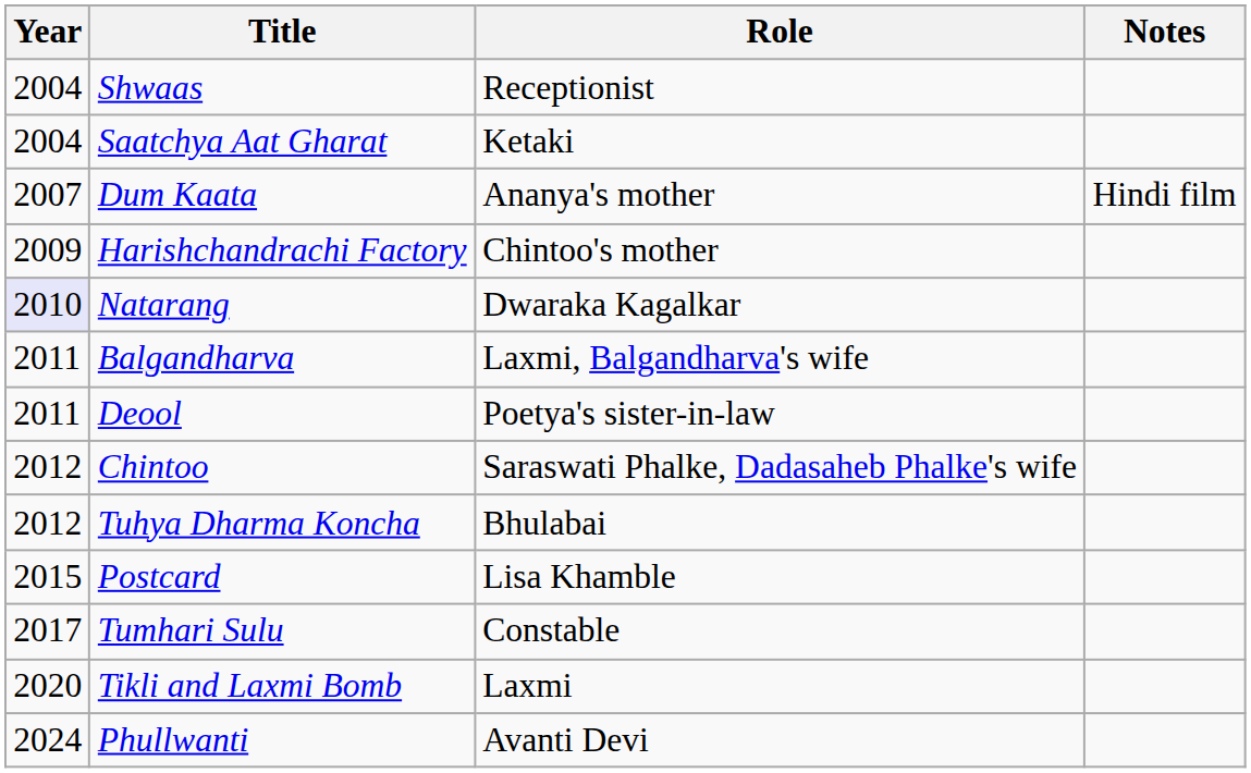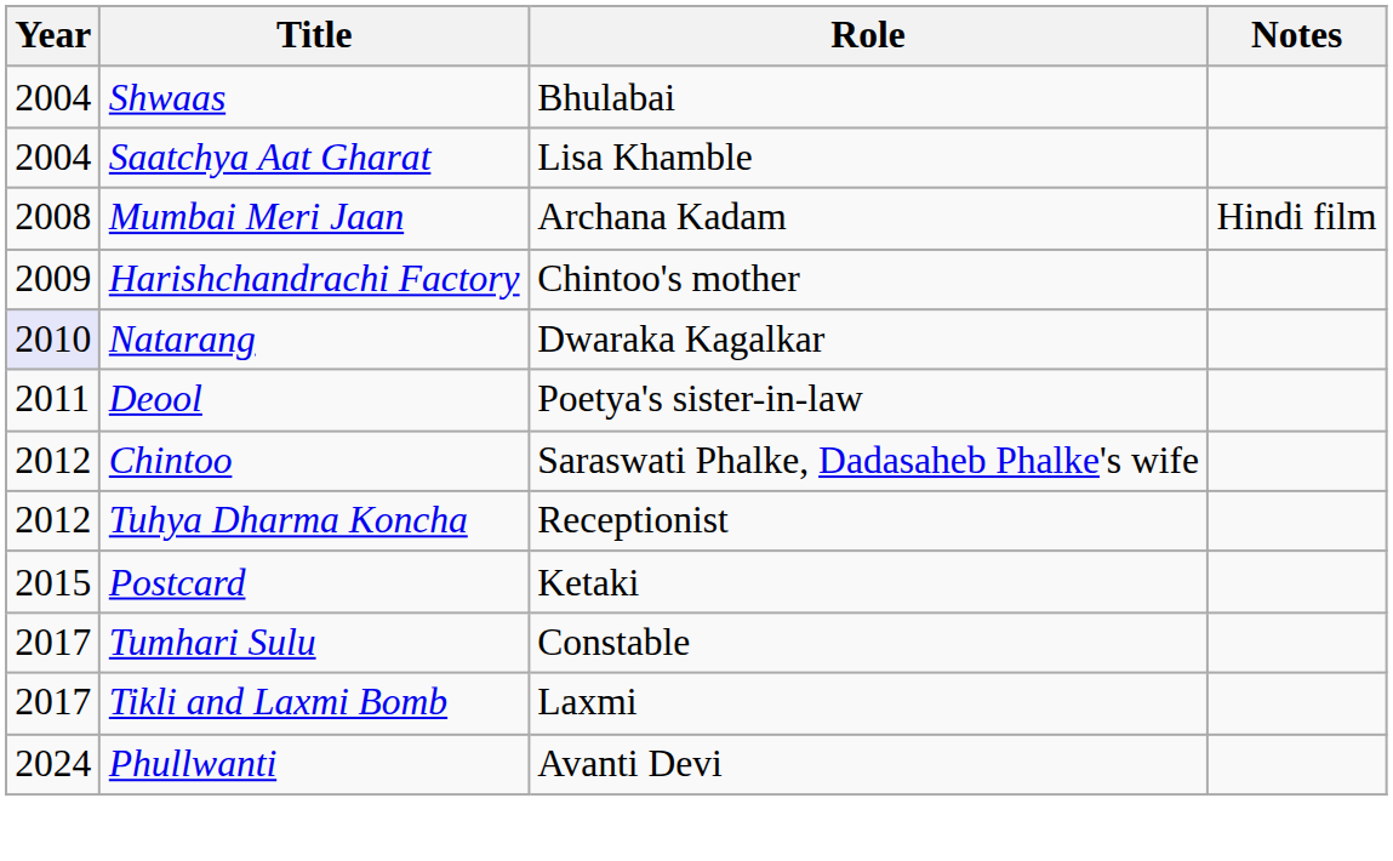Shwaas | Role: Receptionist -> Bhulabai
Saatchya Aat Gharat | Role: Ketaki -> Lisa Khamble
- row: 2007 | Dum Kaata | Ananya's mother | Hindi film
+ row: 2008 | Mumbai Meri Jaan | Archana Kadam | Hindi film
- row: 2011 | Balgandharva | Laxmi, Balgandharva's wife
Tuhya Dharma Koncha | Role: Bhulabai -> Receptionist
Postcard | Role: Lisa Khamble -> Ketaki
Tikli and Laxmi Bomb | Year: 2020 -> 2017
